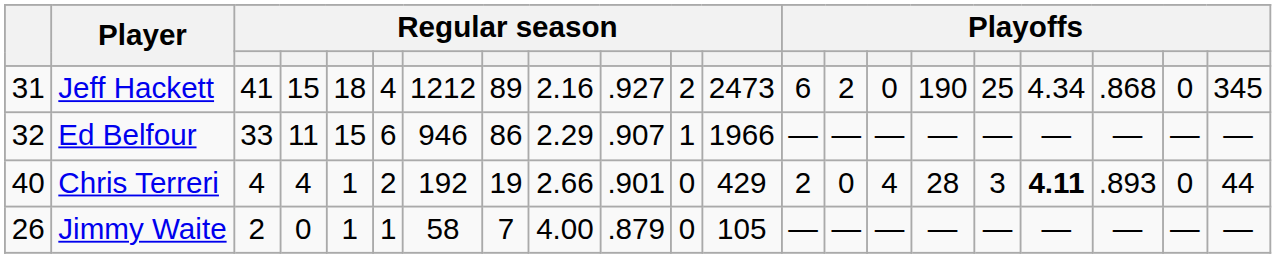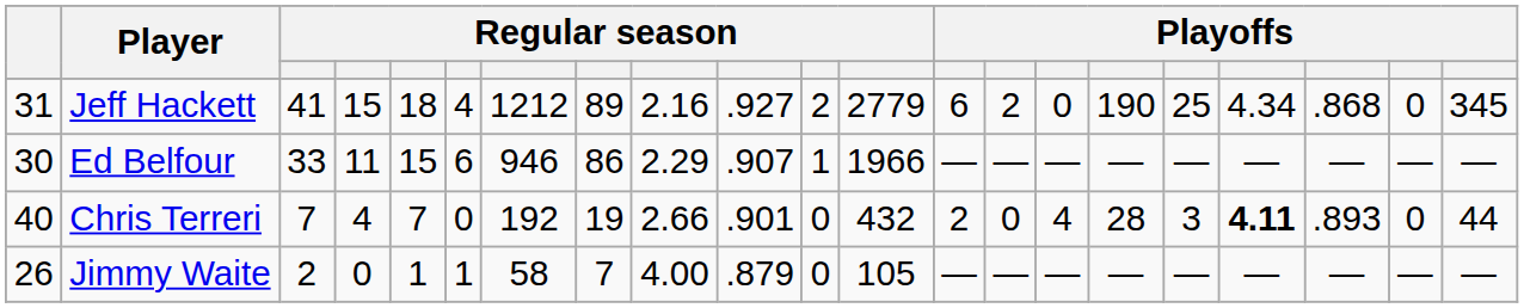Jeff Hackett | column 12: 2473 -> 2779
Ed Belfour | column 1: 32 -> 30
Chris Terreri | column 3: 4 -> 7
Chris Terreri | column 5: 1 -> 7
Chris Terreri | column 6: 2 -> 0
Chris Terreri | column 12: 429 -> 432
